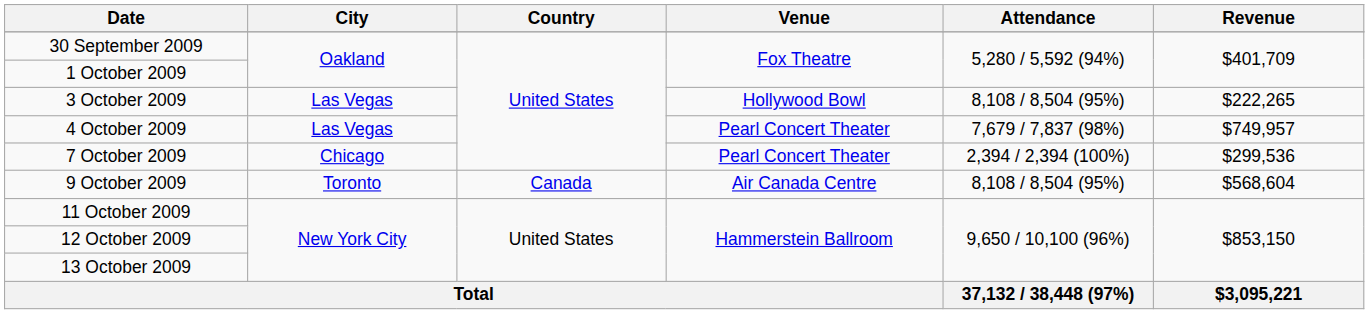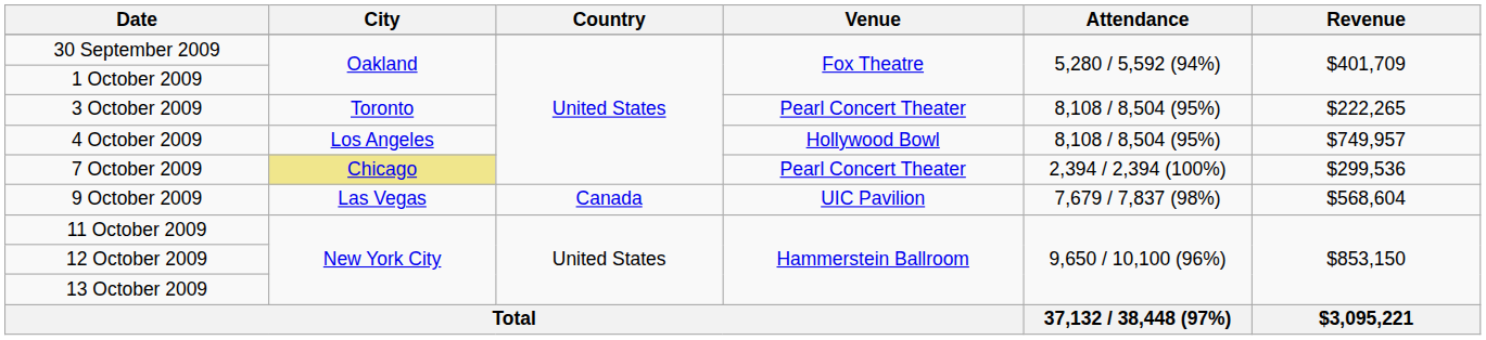3 October 2009 | City: Las Vegas -> Toronto
3 October 2009 | Venue: Hollywood Bowl -> Pearl Concert Theater
4 October 2009 | City: Las Vegas -> Los Angeles
4 October 2009 | Venue: Pearl Concert Theater -> Hollywood Bowl
4 October 2009 | Attendance: 7,679 / 7,837 (98%) -> 8,108 / 8,504 (95%)
7 October 2009 | City: no background -> khaki background
9 October 2009 | City: Toronto -> Las Vegas
9 October 2009 | Venue: Air Canada Centre -> UIC Pavilion
9 October 2009 | Attendance: 8,108 / 8,504 (95%) -> 7,679 / 7,837 (98%)
